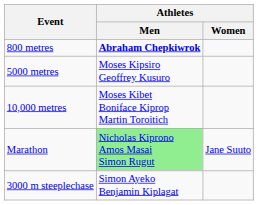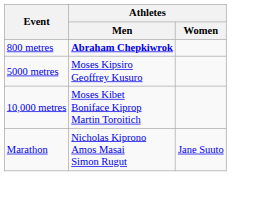Marathon | Athletes / Men: lightgreen background -> no background
- row: 3000 m steeplechase | Simon Ayeko Benjamin Kiplagat
